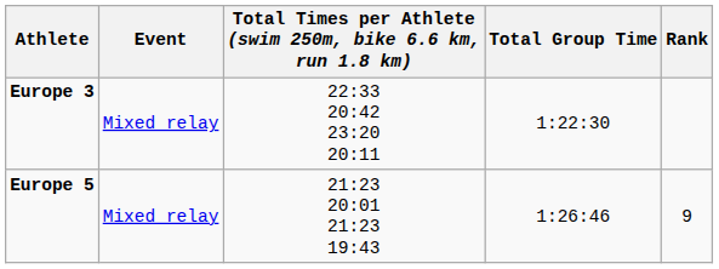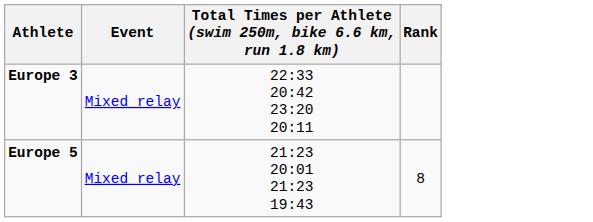- column: Total Group Time | 1:22:30 | 1:26:46
Europe 5 | Rank: 9 -> 8
